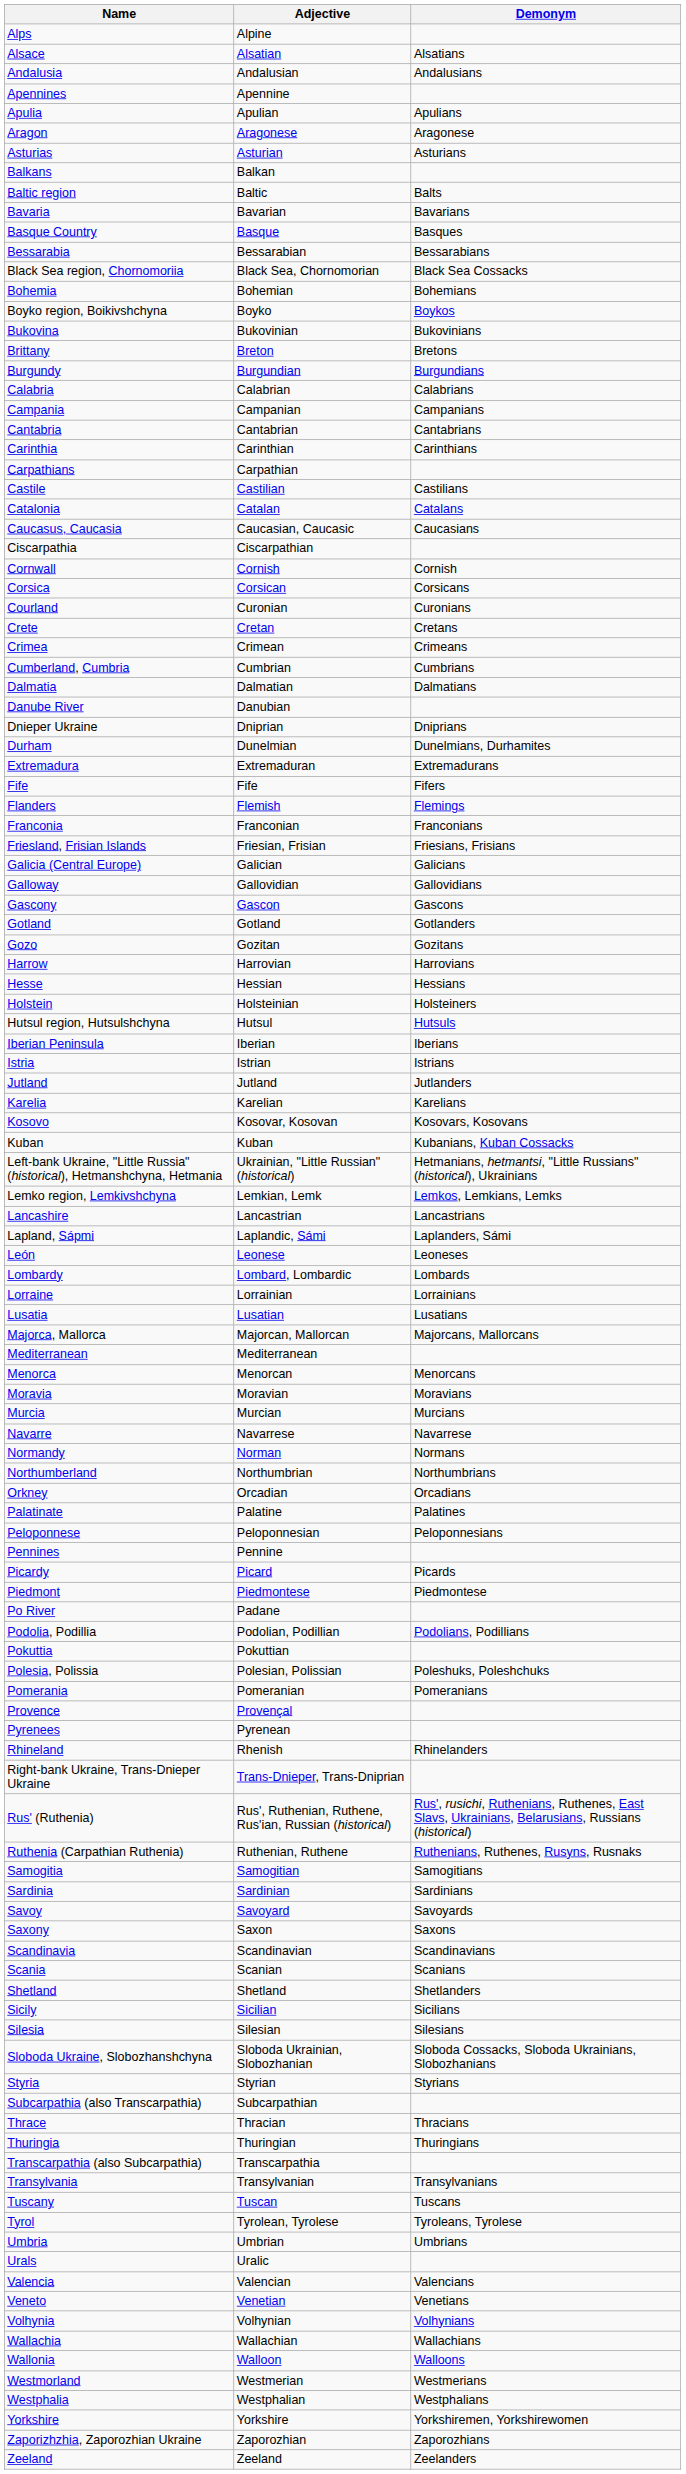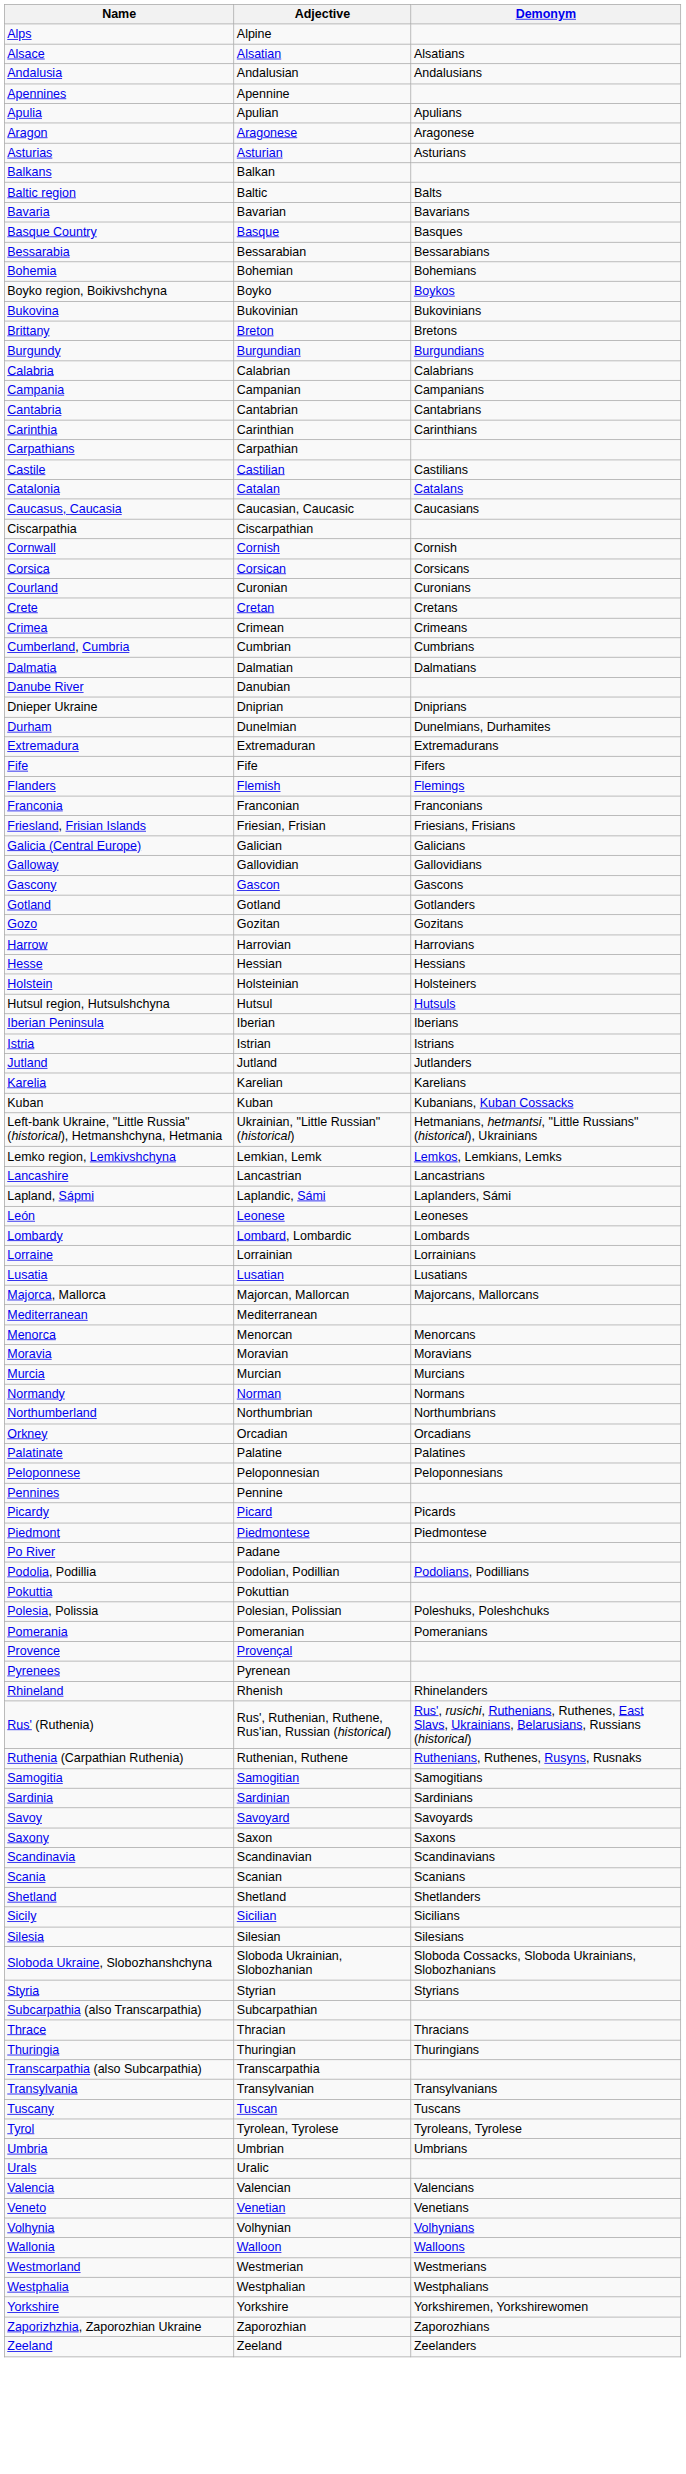- row: Black Sea region, Chornomoriia | Black Sea, Chornomorian | Black Sea Cossacks
- row: Kosovo | Kosovar, Kosovan | Kosovars, Kosovans
- row: Navarre | Navarrese | Navarrese
- row: Right-bank Ukraine, Trans-Dnieper Ukraine | Trans-Dnieper, Trans-Dniprian
- row: Wallachia | Wallachian | Wallachians
